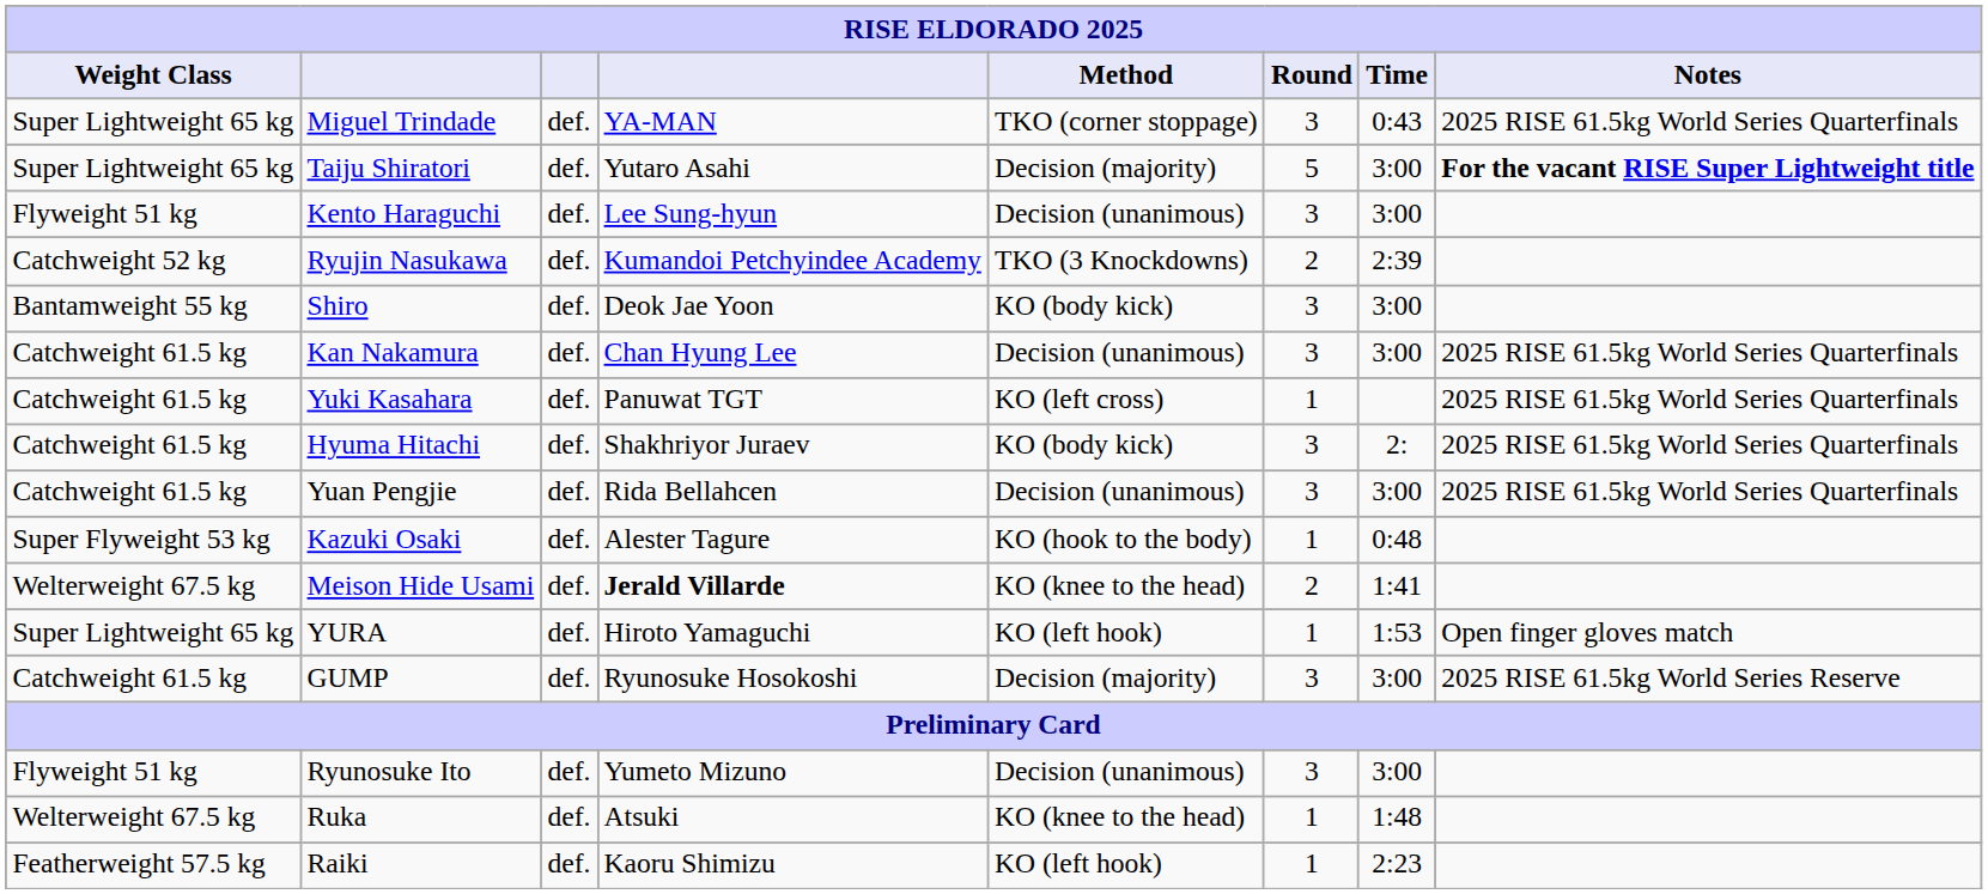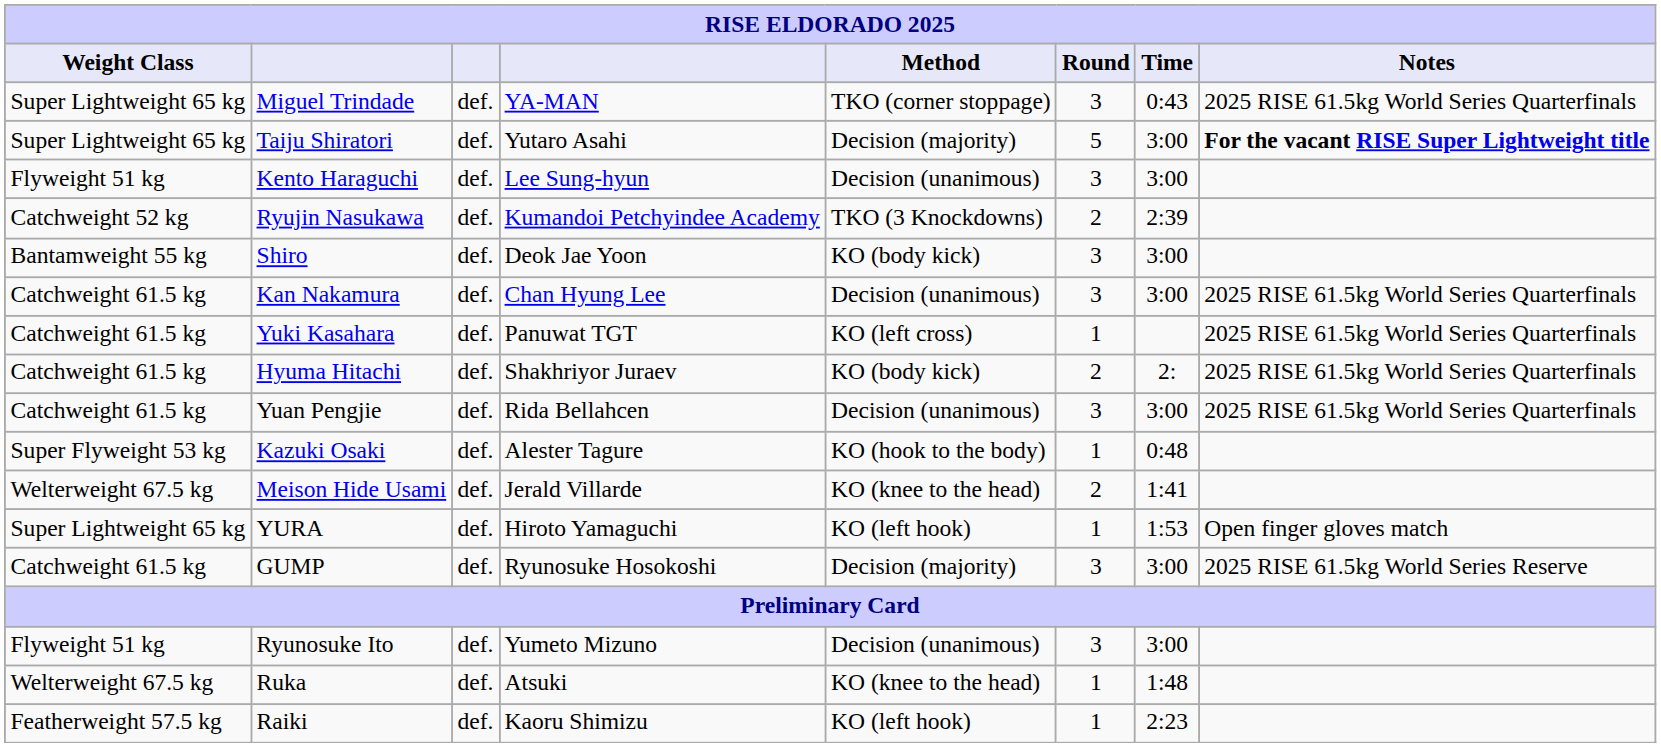Hyuma Hitachi | Round: 3 -> 2
Meison Hide Usami | column 4: bold -> normal
